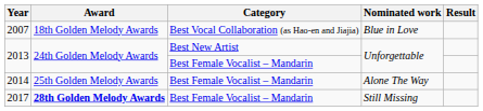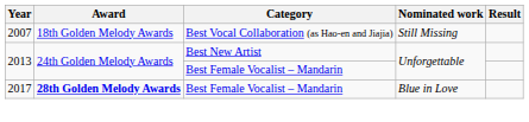2007 | Nominated work: Blue in Love -> Still Missing
- row: 2014 | 25th Golden Melody Awards | Best Female Vocalist – Mandarin | Alone The Way
2017 | Nominated work: Still Missing -> Blue in Love
